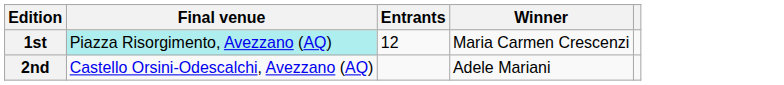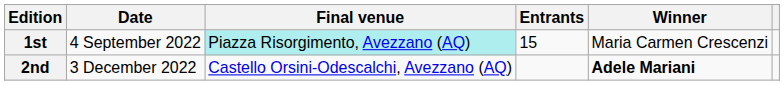+ column: Date | 4 September 2022 | 3 December 2022
1st | Entrants: 12 -> 15
2nd | Winner: normal -> bold
